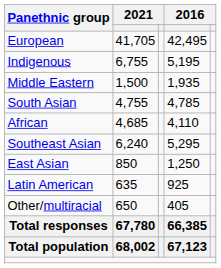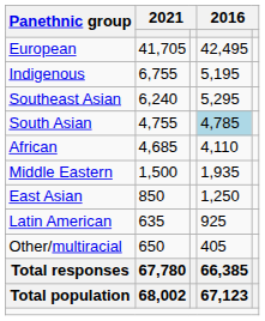rows swapped: Southeast Asian <-> Middle Eastern
South Asian | column 4: no background -> lightblue background
